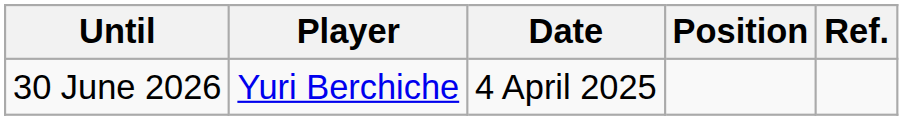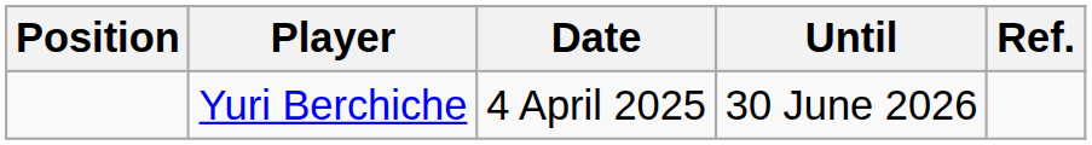columns swapped: Position <-> Until
